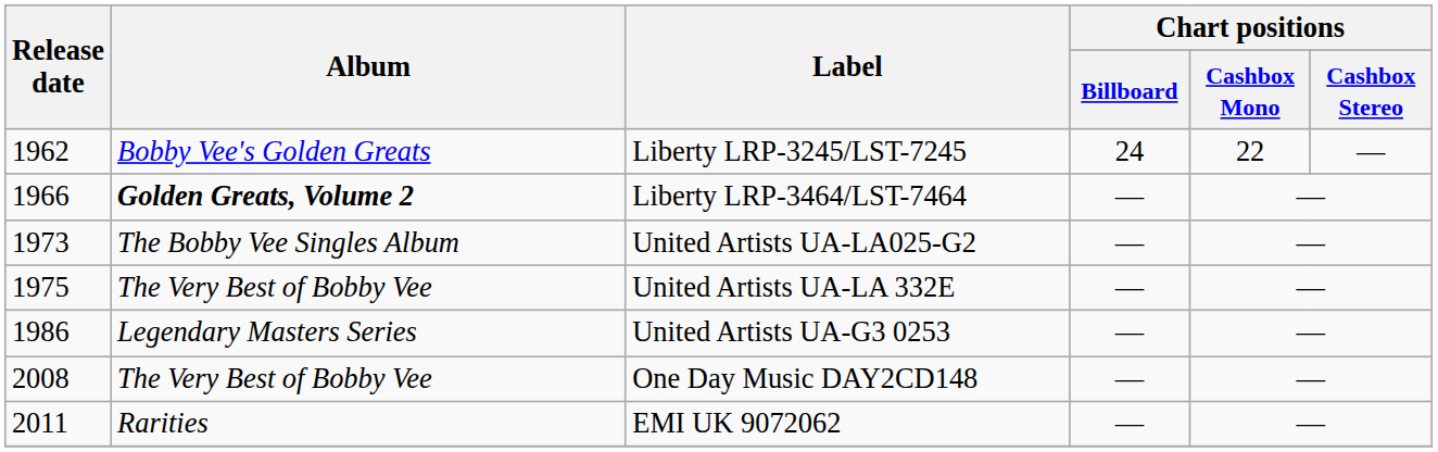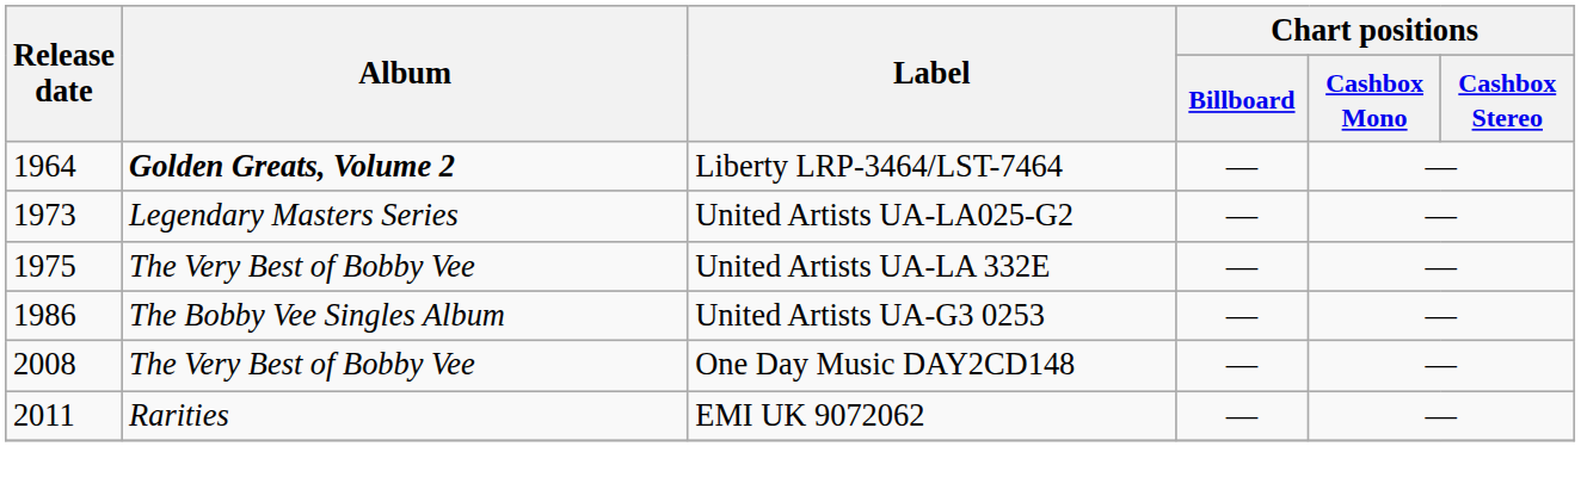- row: 1962 | Bobby Vee's Golden Greats | Liberty LRP-3245/LST-7245 | 24 | 22 | —
Liberty LRP-3464/LST-7464 | Release date: 1966 -> 1964
United Artists UA-LA025-G2 | Album: The Bobby Vee Singles Album -> Legendary Masters Series
United Artists UA-G3 0253 | Album: Legendary Masters Series -> The Bobby Vee Singles Album
